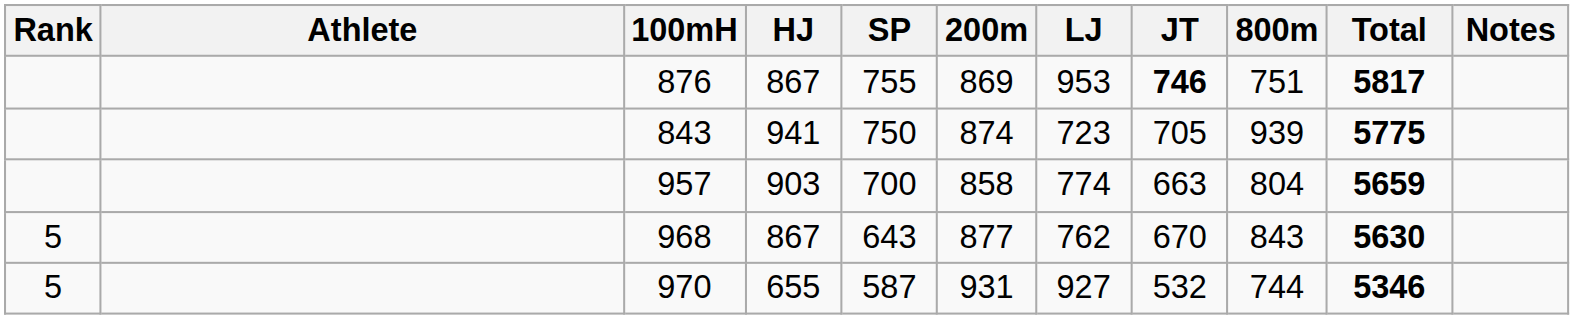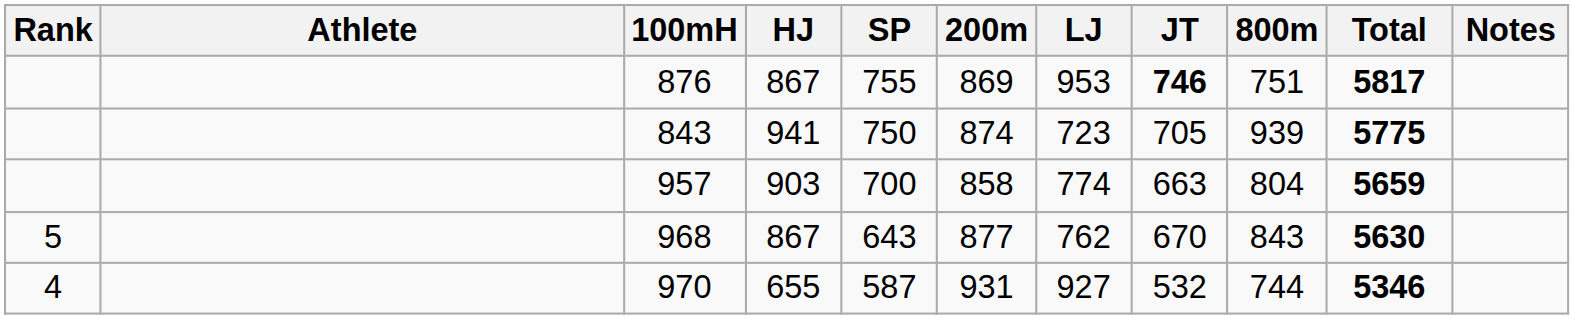970 | Rank: 5 -> 4
